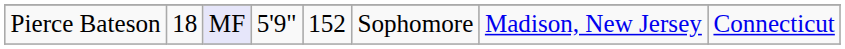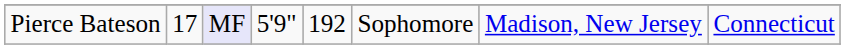Pierce Bateson | column 2: 18 -> 17
Pierce Bateson | column 5: 152 -> 192
